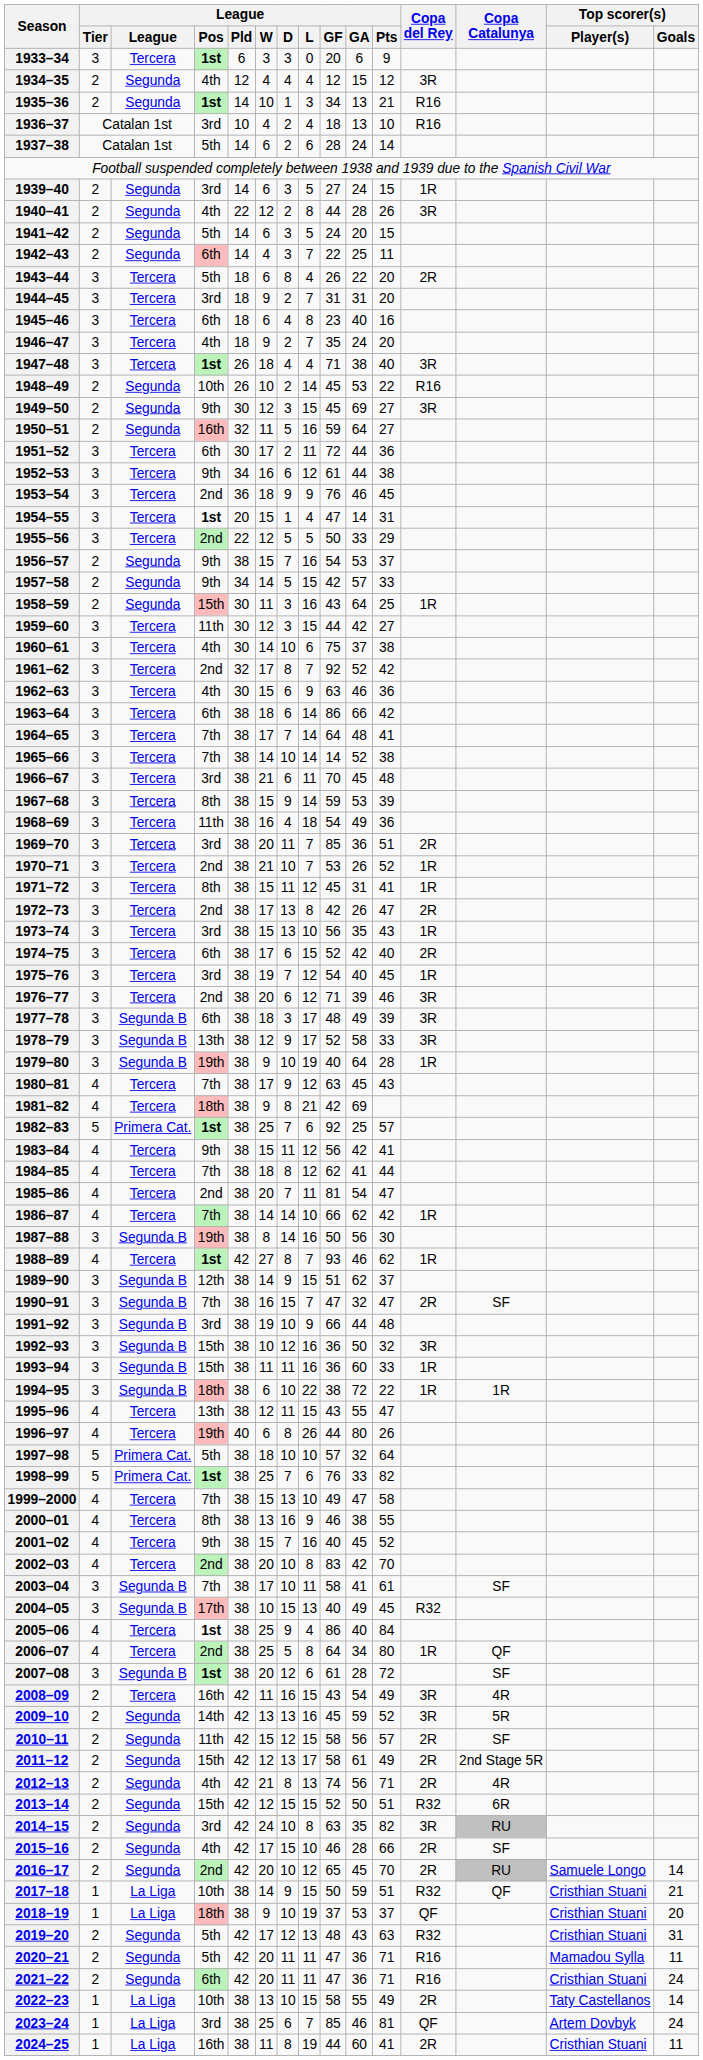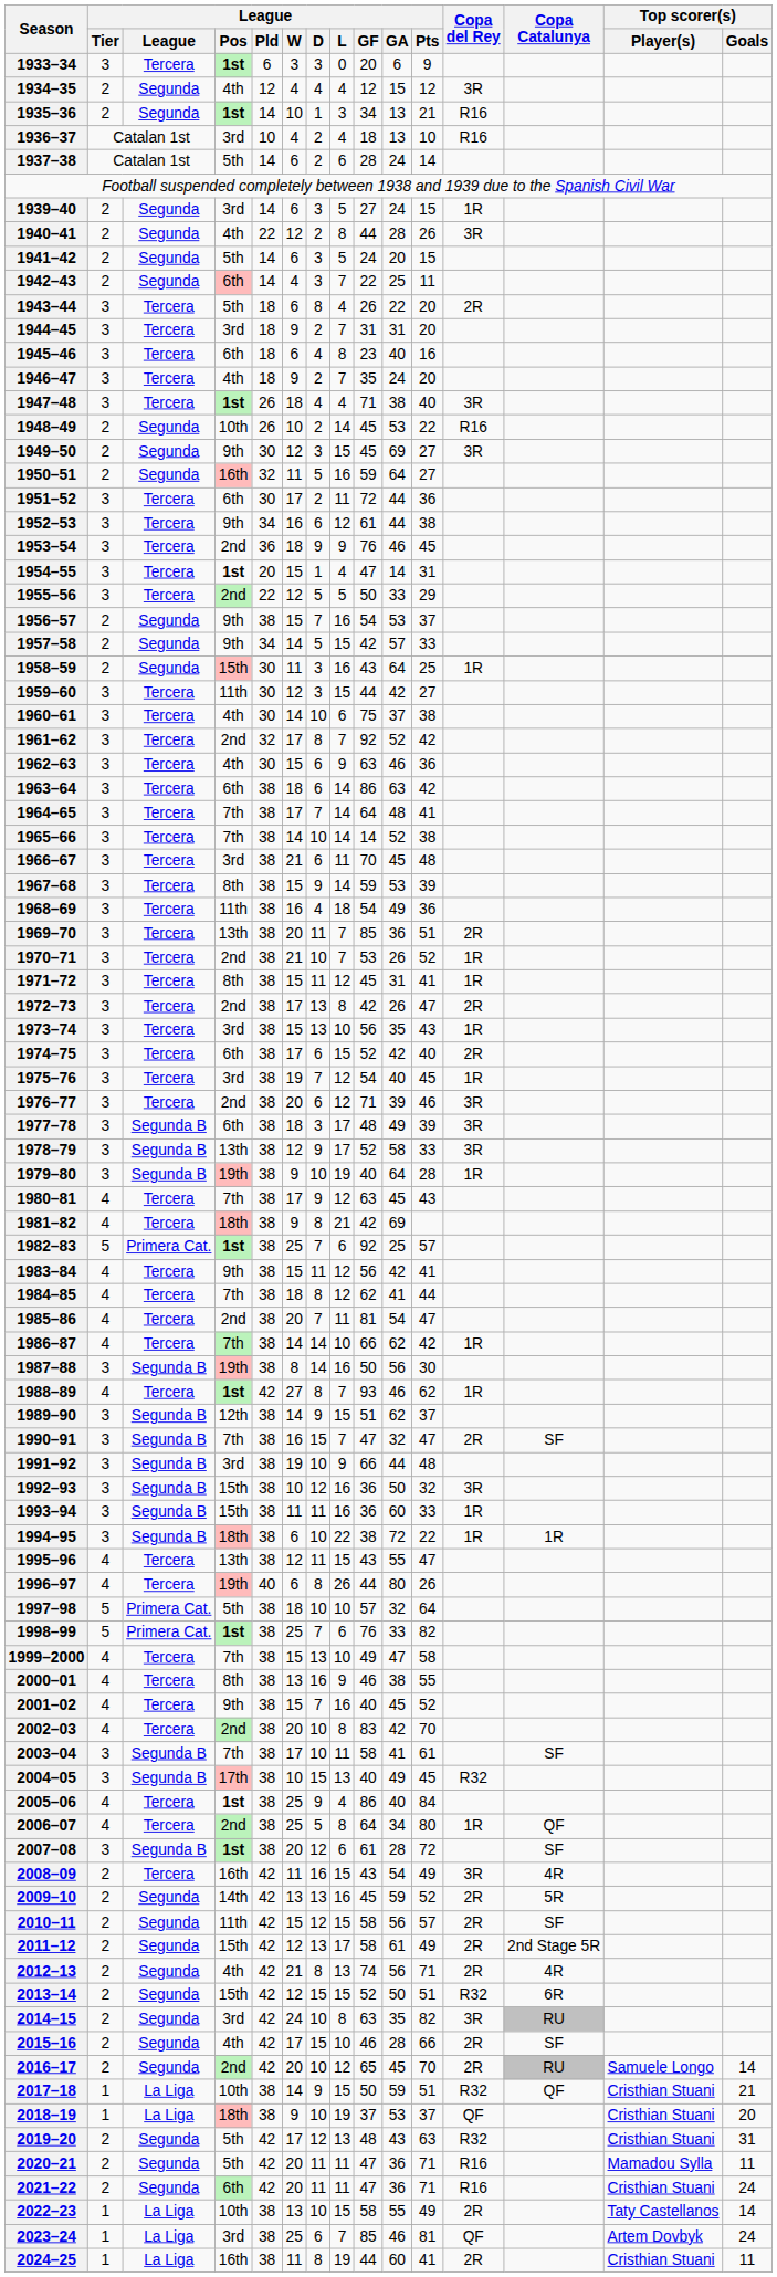1963–64 | League / GA: 66 -> 63
1969–70 | League / Pos: 3rd -> 13th
2009–10 | Copa del Rey: 3R -> 2R
